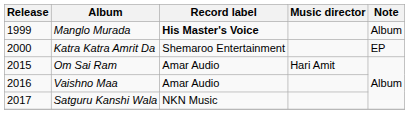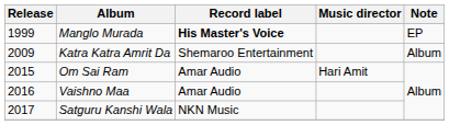Manglo Murada | Note: Album -> EP
Katra Katra Amrit Da | Release: 2000 -> 2009
Katra Katra Amrit Da | Note: EP -> Album
